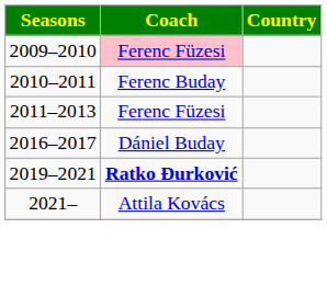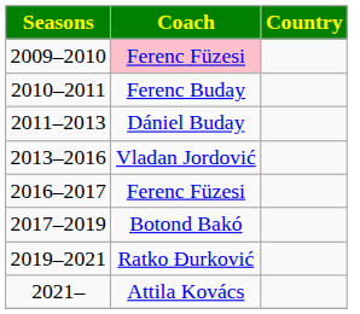2011–2013 | Coach: Ferenc Füzesi -> Dániel Buday
+ row: 2013–2016 | Vladan Jordović
2016–2017 | Coach: Dániel Buday -> Ferenc Füzesi
+ row: 2017–2019 | Botond Bakó
2019–2021 | Coach: bold -> normal
